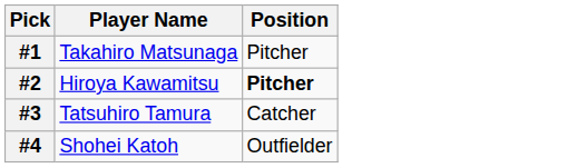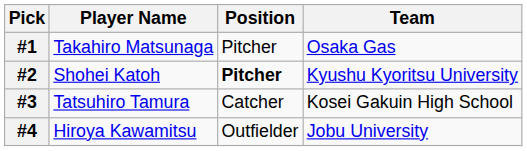+ column: Team | Osaka Gas | Kyushu Kyoritsu University | Kosei Gakuin High School | Jobu University
#2 | Player Name: Hiroya Kawamitsu -> Shohei Katoh
#4 | Player Name: Shohei Katoh -> Hiroya Kawamitsu
